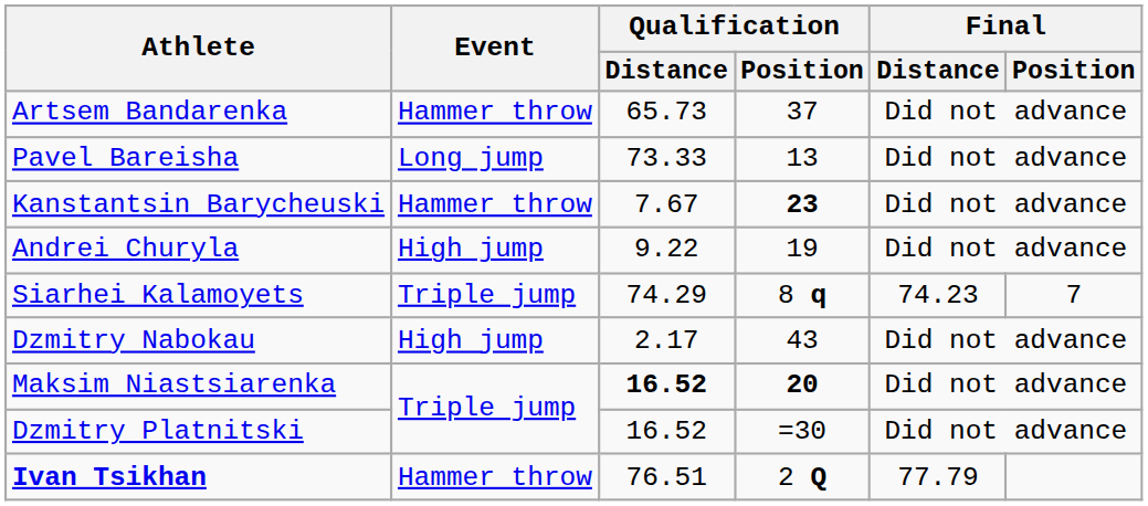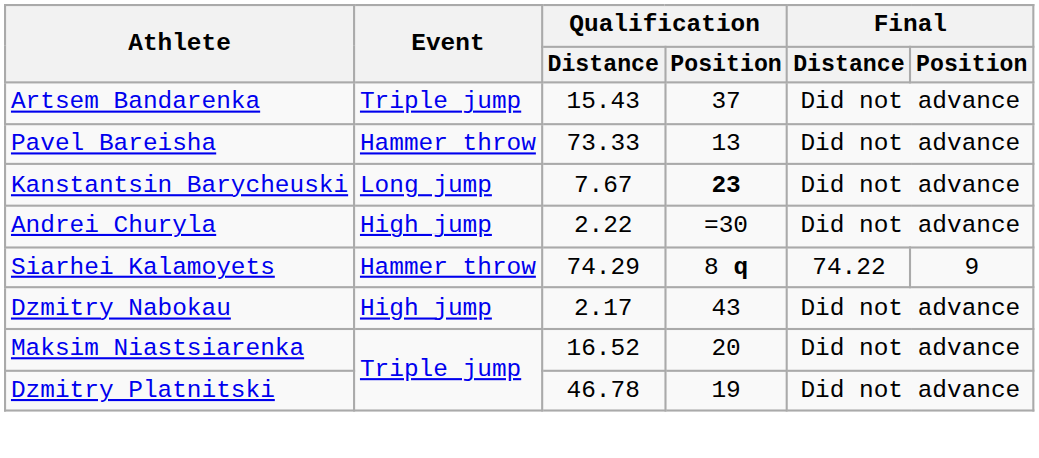Artsem Bandarenka | Event: Hammer throw -> Triple jump
Artsem Bandarenka | Qualification / Distance: 65.73 -> 15.43
Pavel Bareisha | Event: Long jump -> Hammer throw
Kanstantsin Barycheuski | Event: Hammer throw -> Long jump
Andrei Churyla | Qualification / Distance: 9.22 -> 2.22
Andrei Churyla | Qualification / Position: 19 -> =30
Siarhei Kalamoyets | Event: Triple jump -> Hammer throw
Siarhei Kalamoyets | Final / Distance: 74.23 -> 74.22
Siarhei Kalamoyets | Final / Position: 7 -> 9
Maksim Niastsiarenka | Qualification / Distance: bold -> normal
Maksim Niastsiarenka | Qualification / Position: bold -> normal
Dzmitry Platnitski | Qualification / Distance: 16.52 -> 46.78
Dzmitry Platnitski | Qualification / Position: =30 -> 19
- row: Ivan Tsikhan | Hammer throw | 76.51 | 2 Q | 77.79
